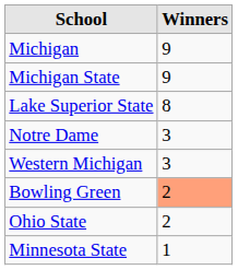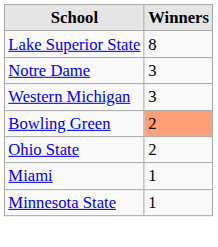- row: Michigan | 9
- row: Michigan State | 9
+ row: Miami | 1
